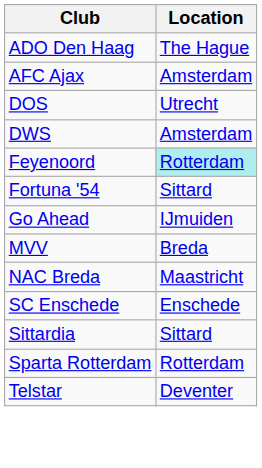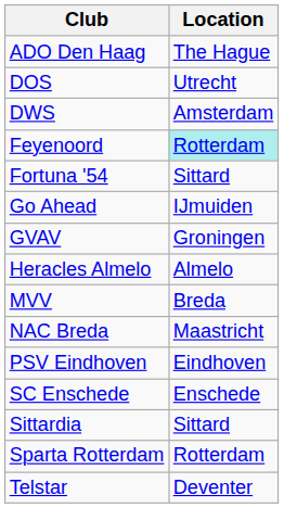- row: AFC Ajax | Amsterdam
+ row: GVAV | Groningen
+ row: Heracles Almelo | Almelo
+ row: PSV Eindhoven | Eindhoven
